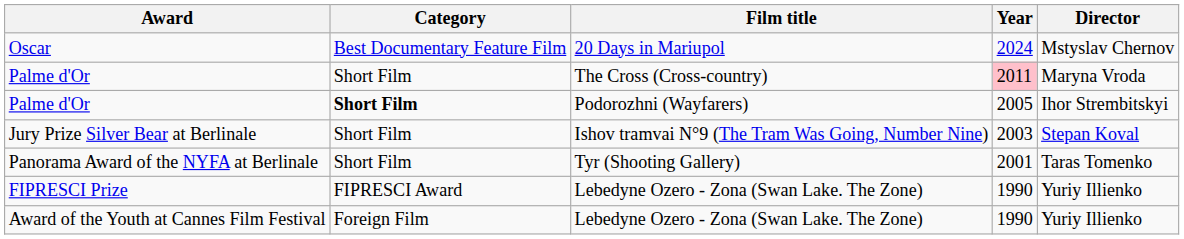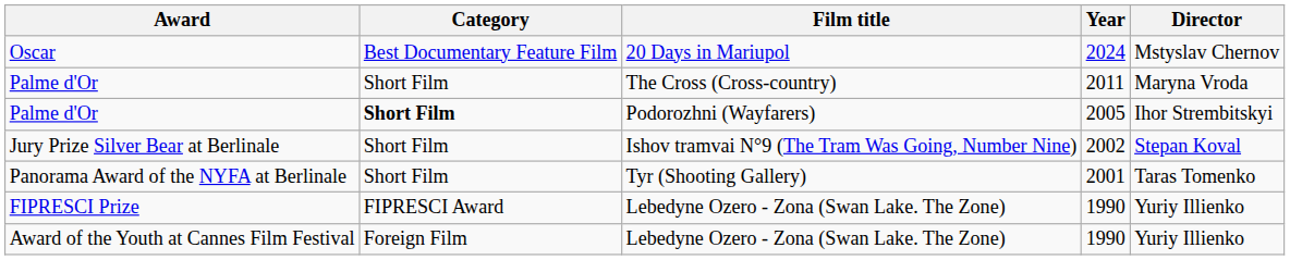Palme d'Or / The Cross (Cross-country) | Year: pink background -> no background
Jury Prize Silver Bear at Berlinale | Year: 2003 -> 2002
